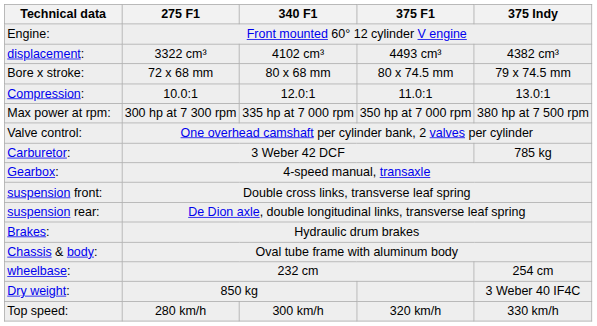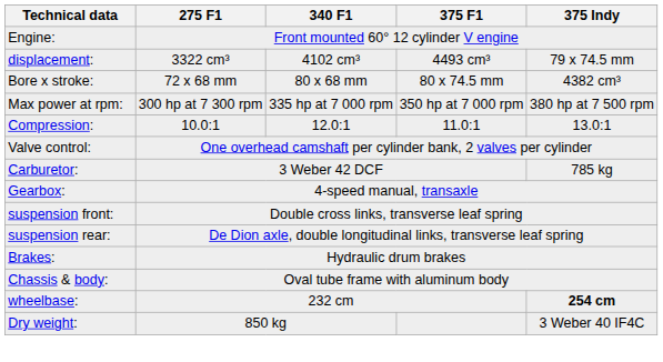displacement: | 375 Indy: 4382 cm³ -> 79 x 74.5 mm
Bore x stroke: | 375 Indy: 79 x 74.5 mm -> 4382 cm³
rows swapped: Compression: <-> Max power at rpm:
wheelbase: | 375 Indy: normal -> bold
- row: Top speed: | 280 km/h | 300 km/h | 320 km/h | 330 km/h
